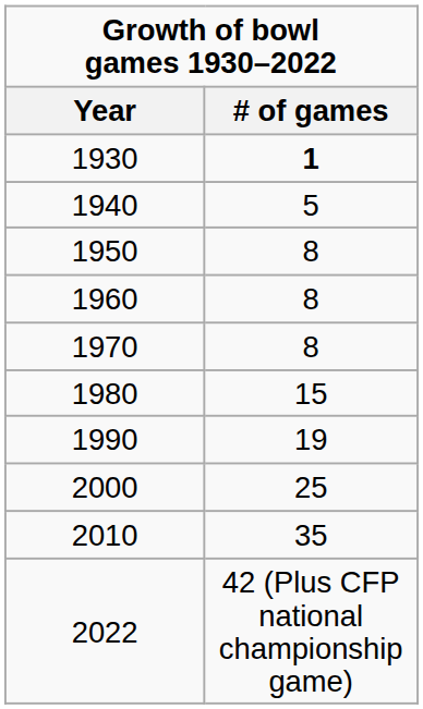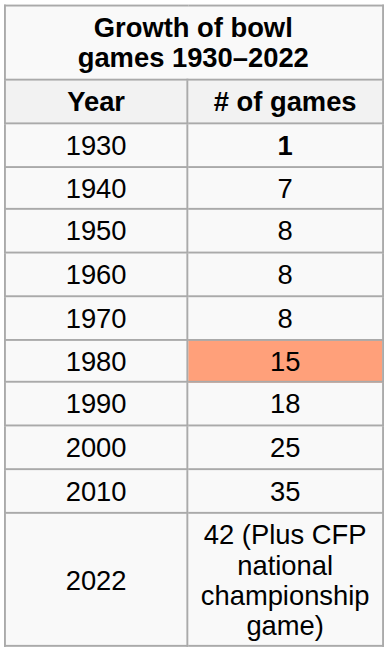1940 | # of games: 5 -> 7
1980 | # of games: no background -> lightsalmon background
1990 | # of games: 19 -> 18
